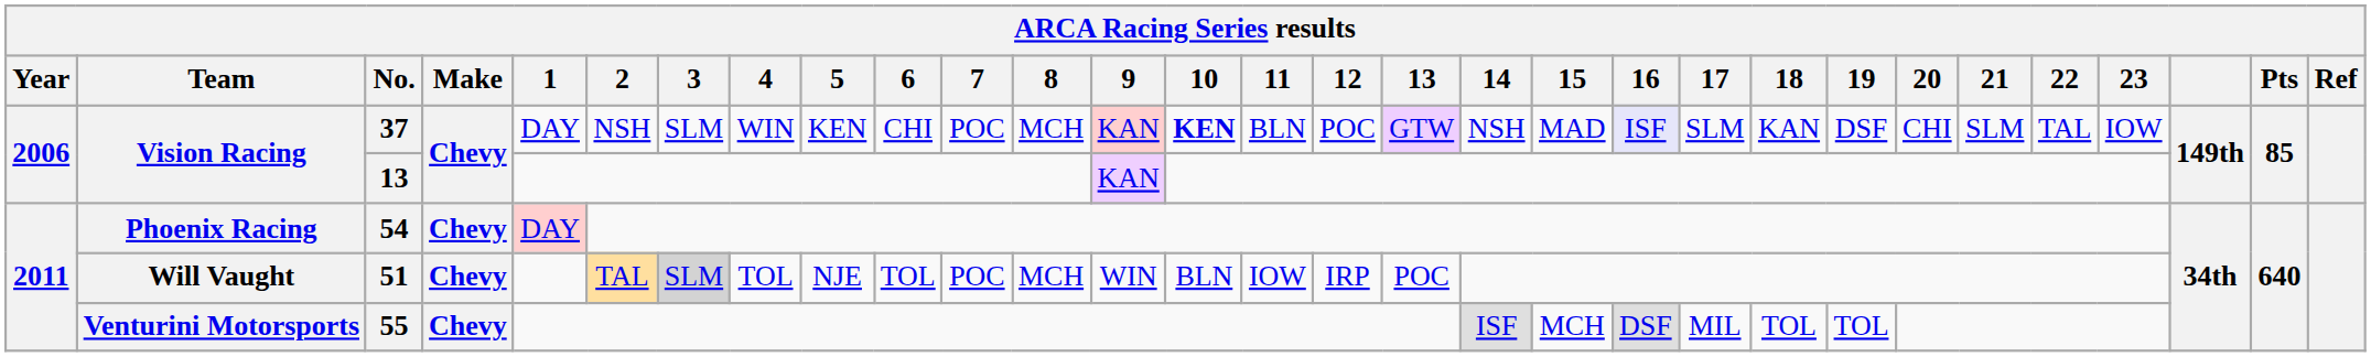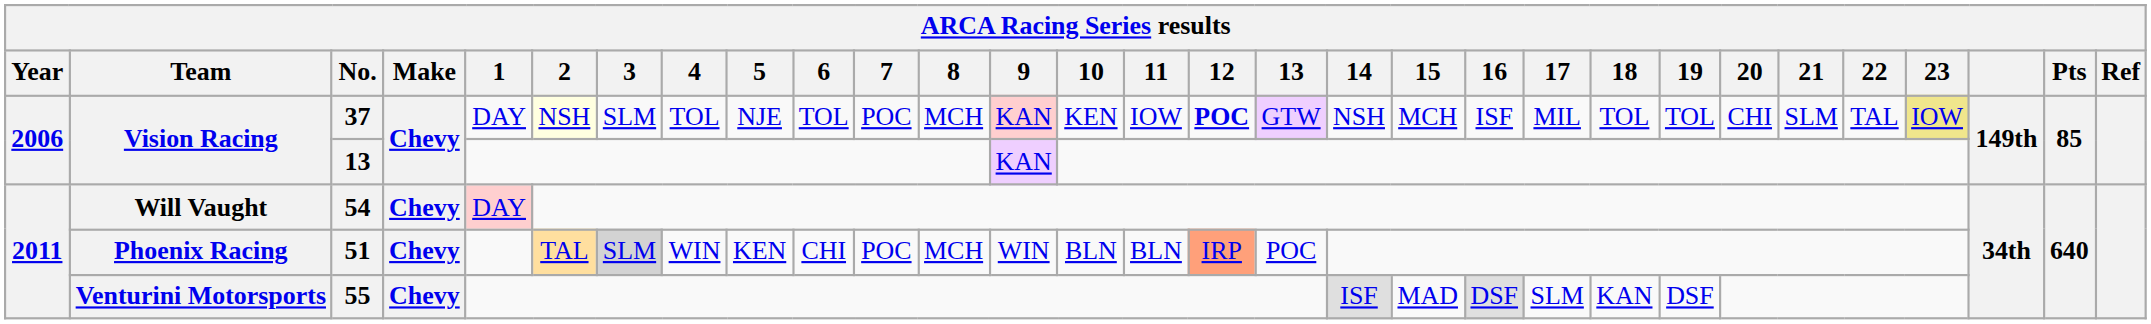37 | 2: no background -> lightyellow background
37 | 4: WIN -> TOL
37 | 5: KEN -> NJE
37 | 6: CHI -> TOL
37 | 10: bold -> normal
37 | 11: BLN -> IOW
37 | 12: normal -> bold
37 | 15: MAD -> MCH
37 | 16: lavender background -> no background
37 | 17: SLM -> MIL
37 | 18: KAN -> TOL
37 | 19: DSF -> TOL
37 | 23: no background -> khaki background
54 | Team: Phoenix Racing -> Will Vaught
51 | Team: Will Vaught -> Phoenix Racing
51 | 4: TOL -> WIN
51 | 5: NJE -> KEN
51 | 6: TOL -> CHI
51 | 11: IOW -> BLN
51 | 12: no background -> lightsalmon background
55 | 15: MCH -> MAD
55 | 17: MIL -> SLM
55 | 18: TOL -> KAN
55 | 19: TOL -> DSF
